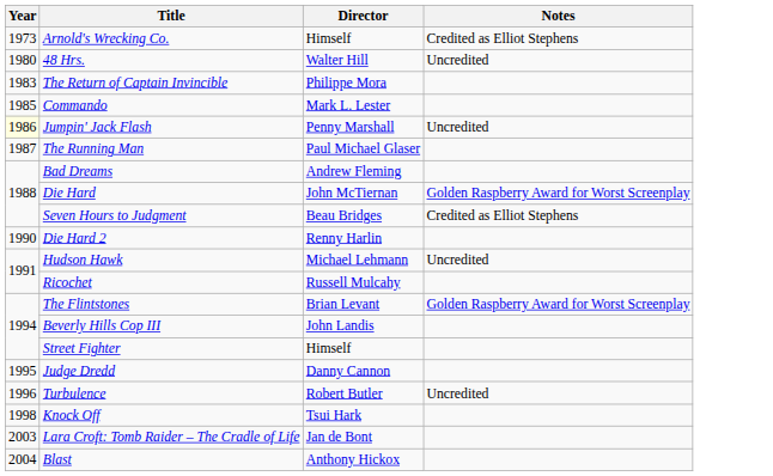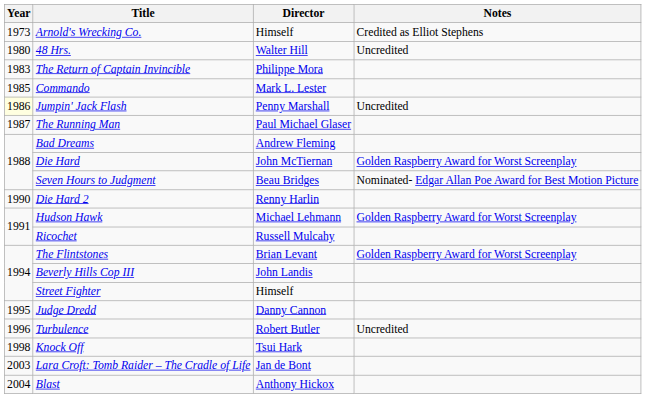Seven Hours to Judgment | Notes: Credited as Elliot Stephens -> Nominated- Edgar Allan Poe Award for Best Motion Picture
Hudson Hawk | Notes: Uncredited -> Golden Raspberry Award for Worst Screenplay
